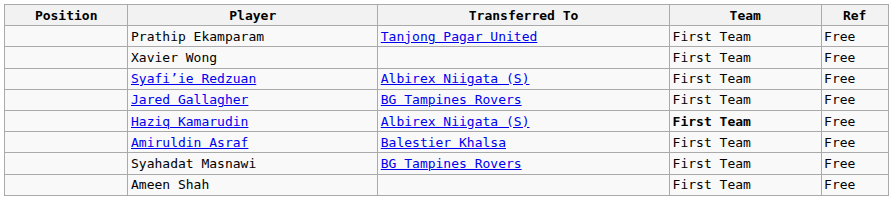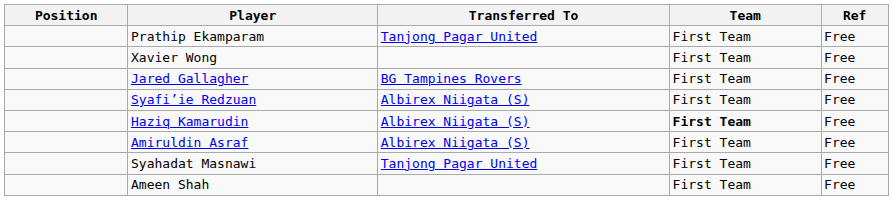rows swapped: Jared Gallagher <-> Syafi’ie Redzuan
Amiruldin Asraf | Transferred To: Balestier Khalsa -> Albirex Niigata (S)
Syahadat Masnawi | Transferred To: BG Tampines Rovers -> Tanjong Pagar United
